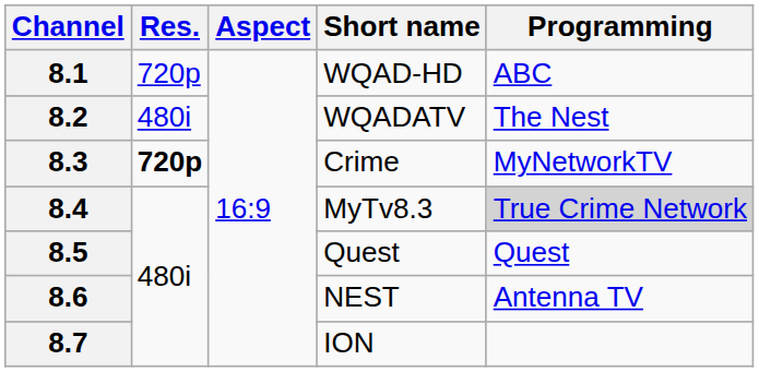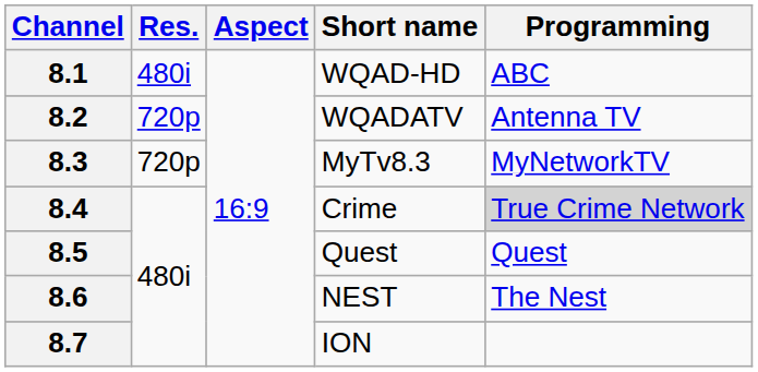8.1 | Res.: 720p -> 480i
8.2 | Res.: 480i -> 720p
8.2 | Programming: The Nest -> Antenna TV
8.3 | Res.: bold -> normal
8.3 | Short name: Crime -> MyTv8.3
8.4 | Short name: MyTv8.3 -> Crime
8.6 | Programming: Antenna TV -> The Nest
